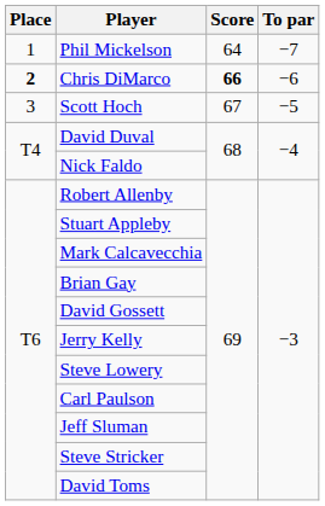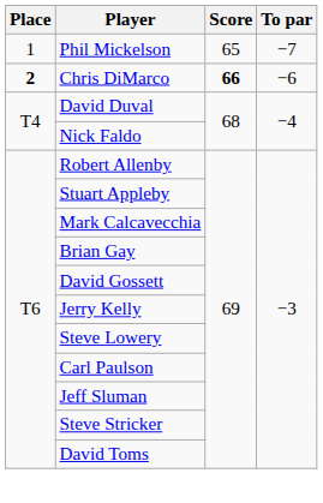Phil Mickelson | Score: 64 -> 65
- row: 3 | Scott Hoch | 67 | −5
